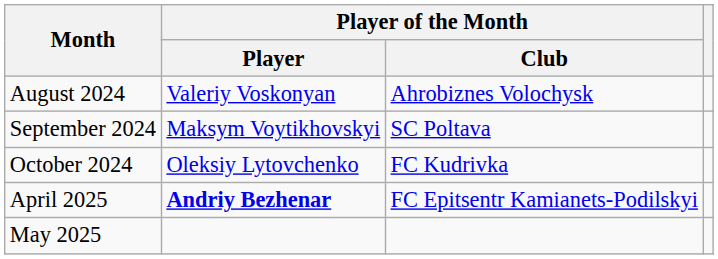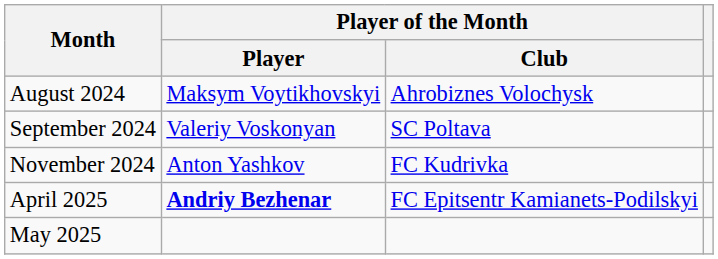August 2024 | Player of the Month / Player: Valeriy Voskonyan -> Maksym Voytikhovskyi
September 2024 | Player of the Month / Player: Maksym Voytikhovskyi -> Valeriy Voskonyan
- row: October 2024 | Oleksiy Lytovchenko | FC Kudrivka
+ row: November 2024 | Anton Yashkov | FC Kudrivka
